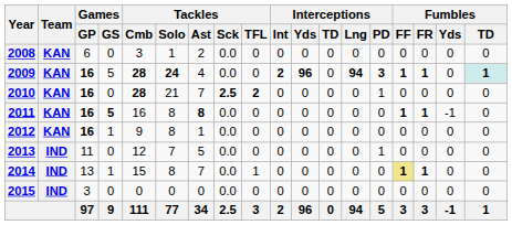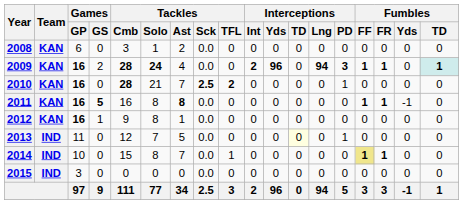2009 | Games / GS: 5 -> 2
2013 | Interceptions / TD: no background -> lightyellow background
2014 | Games / GP: 13 -> 10
2014 | Games / GS: 1 -> 0
